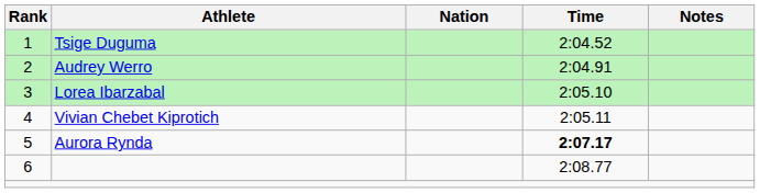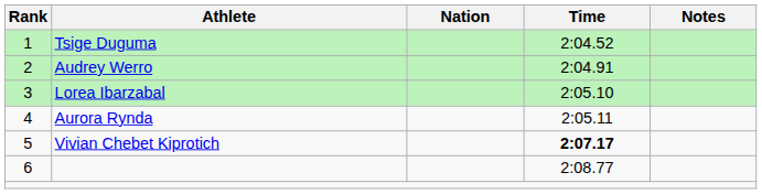4 | Athlete: Vivian Chebet Kiprotich -> Aurora Rynda
5 | Athlete: Aurora Rynda -> Vivian Chebet Kiprotich
